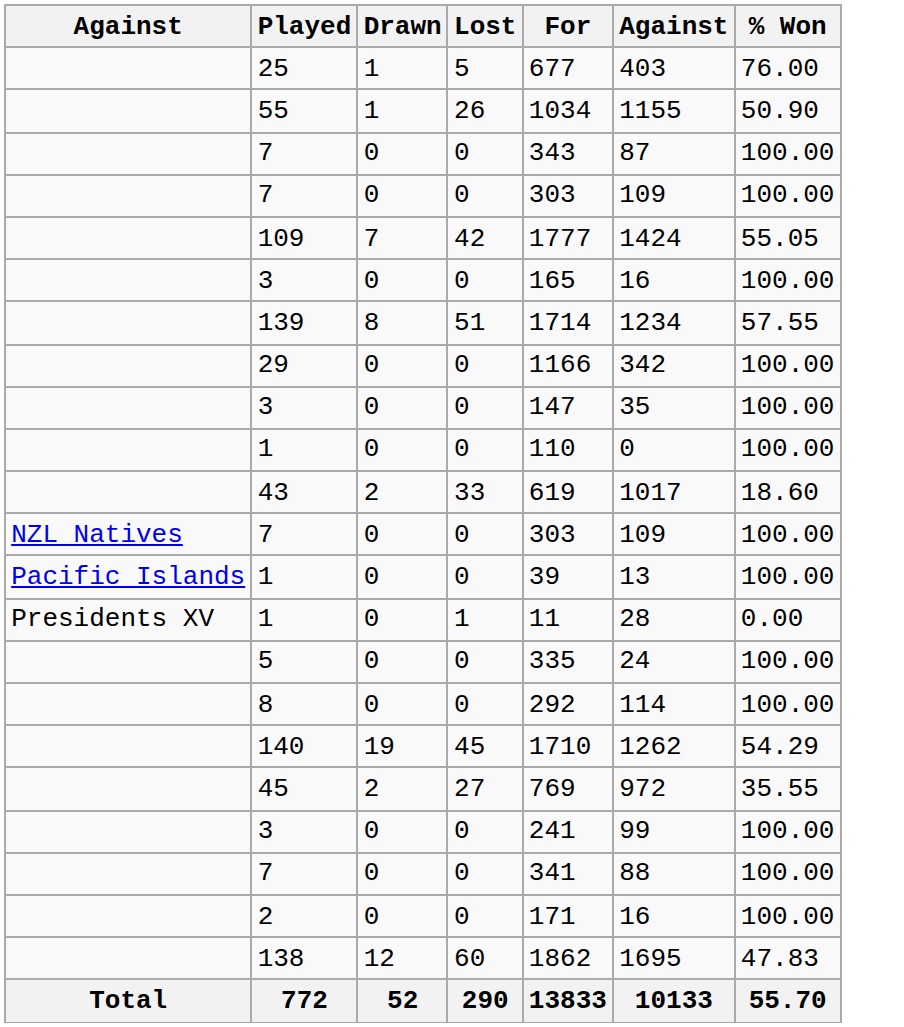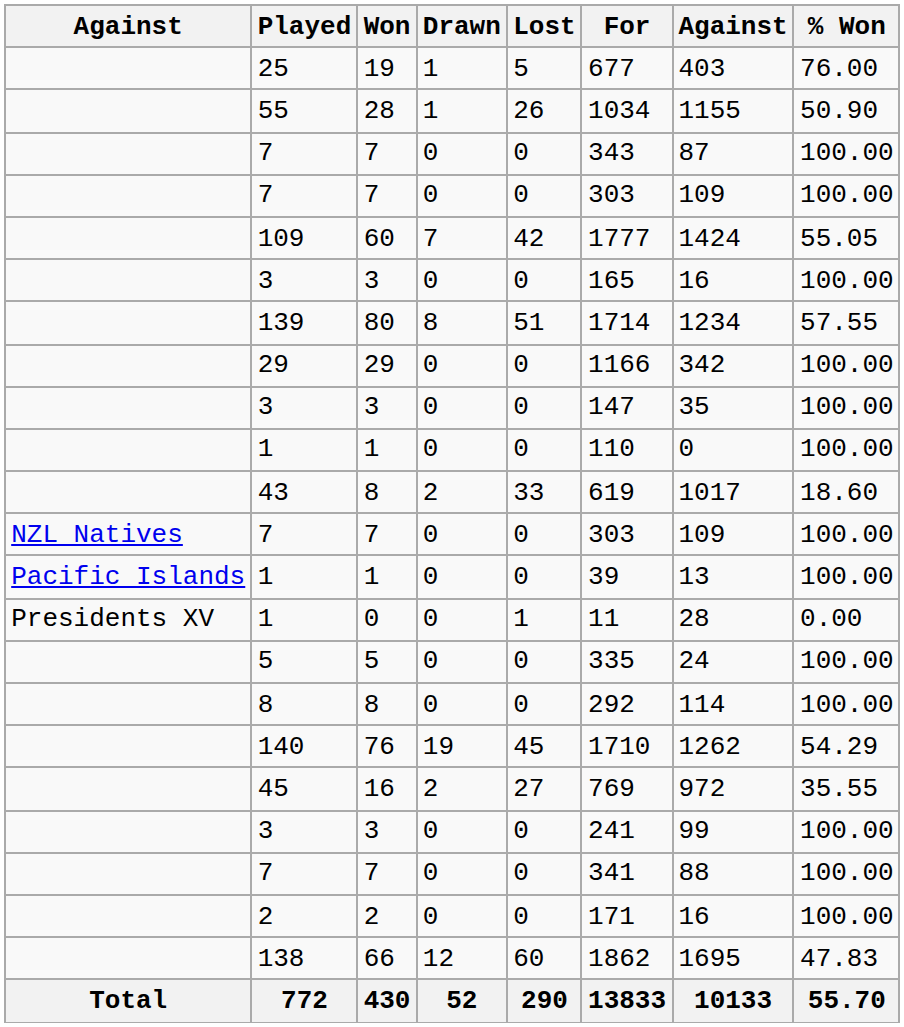+ column: Won | 19 | 28 | 7 | 7 | 60 | 3 | 80 | 29 | 3 | 1 | 8 | 7 | 1 | 0 | 5 | 8 | 76 | 16 | 3 | 7 | 2 | 66 | 430
